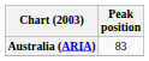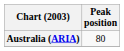Australia (ARIA) | Peak position: 83 -> 80
